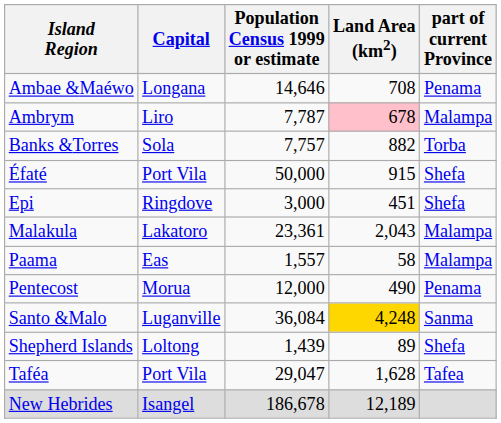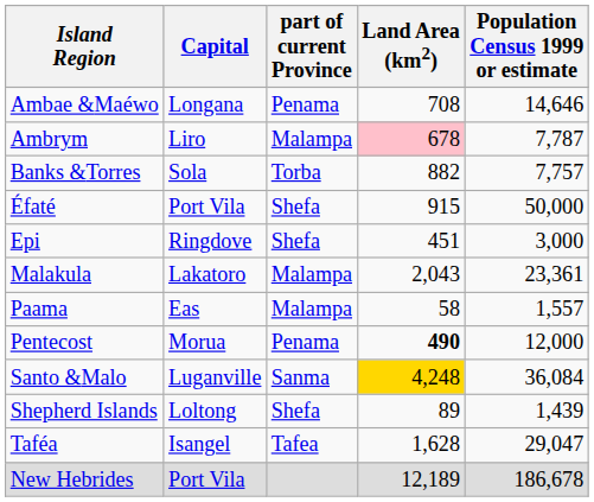columns swapped: part of current Province <-> Population Census 1999 or estimate
Pentecost | Land Area (km2): normal -> bold
Taféa | Capital: Port Vila -> Isangel
New Hebrides | Capital: Isangel -> Port Vila
